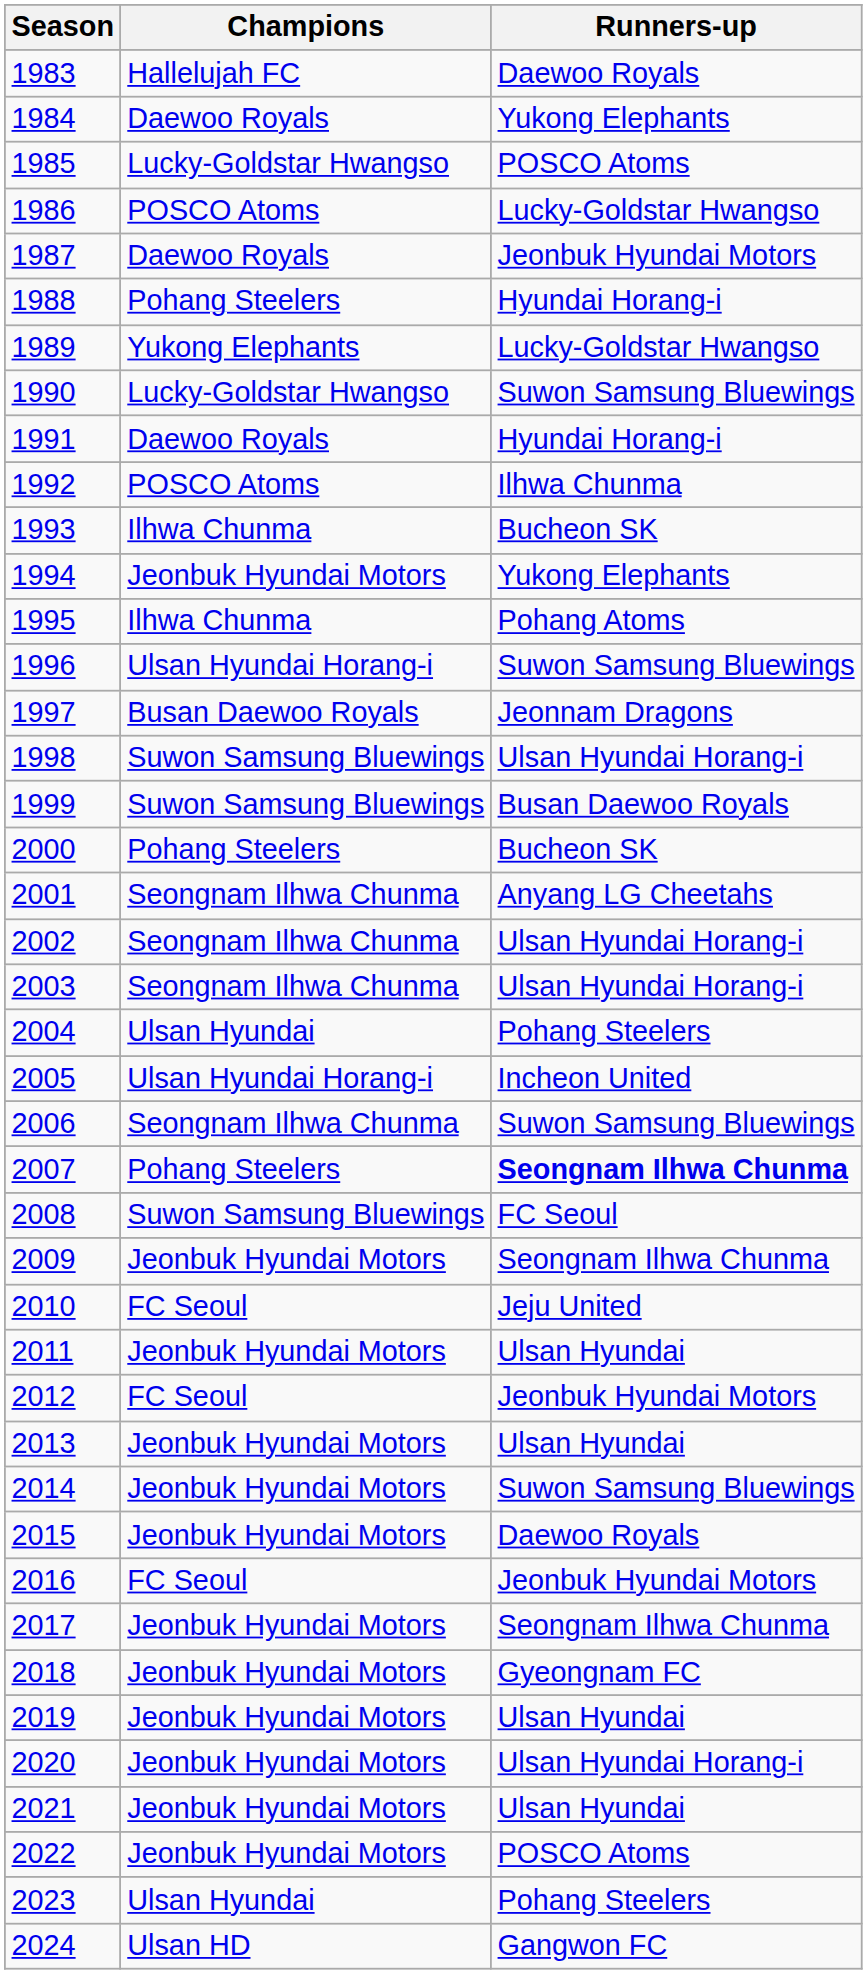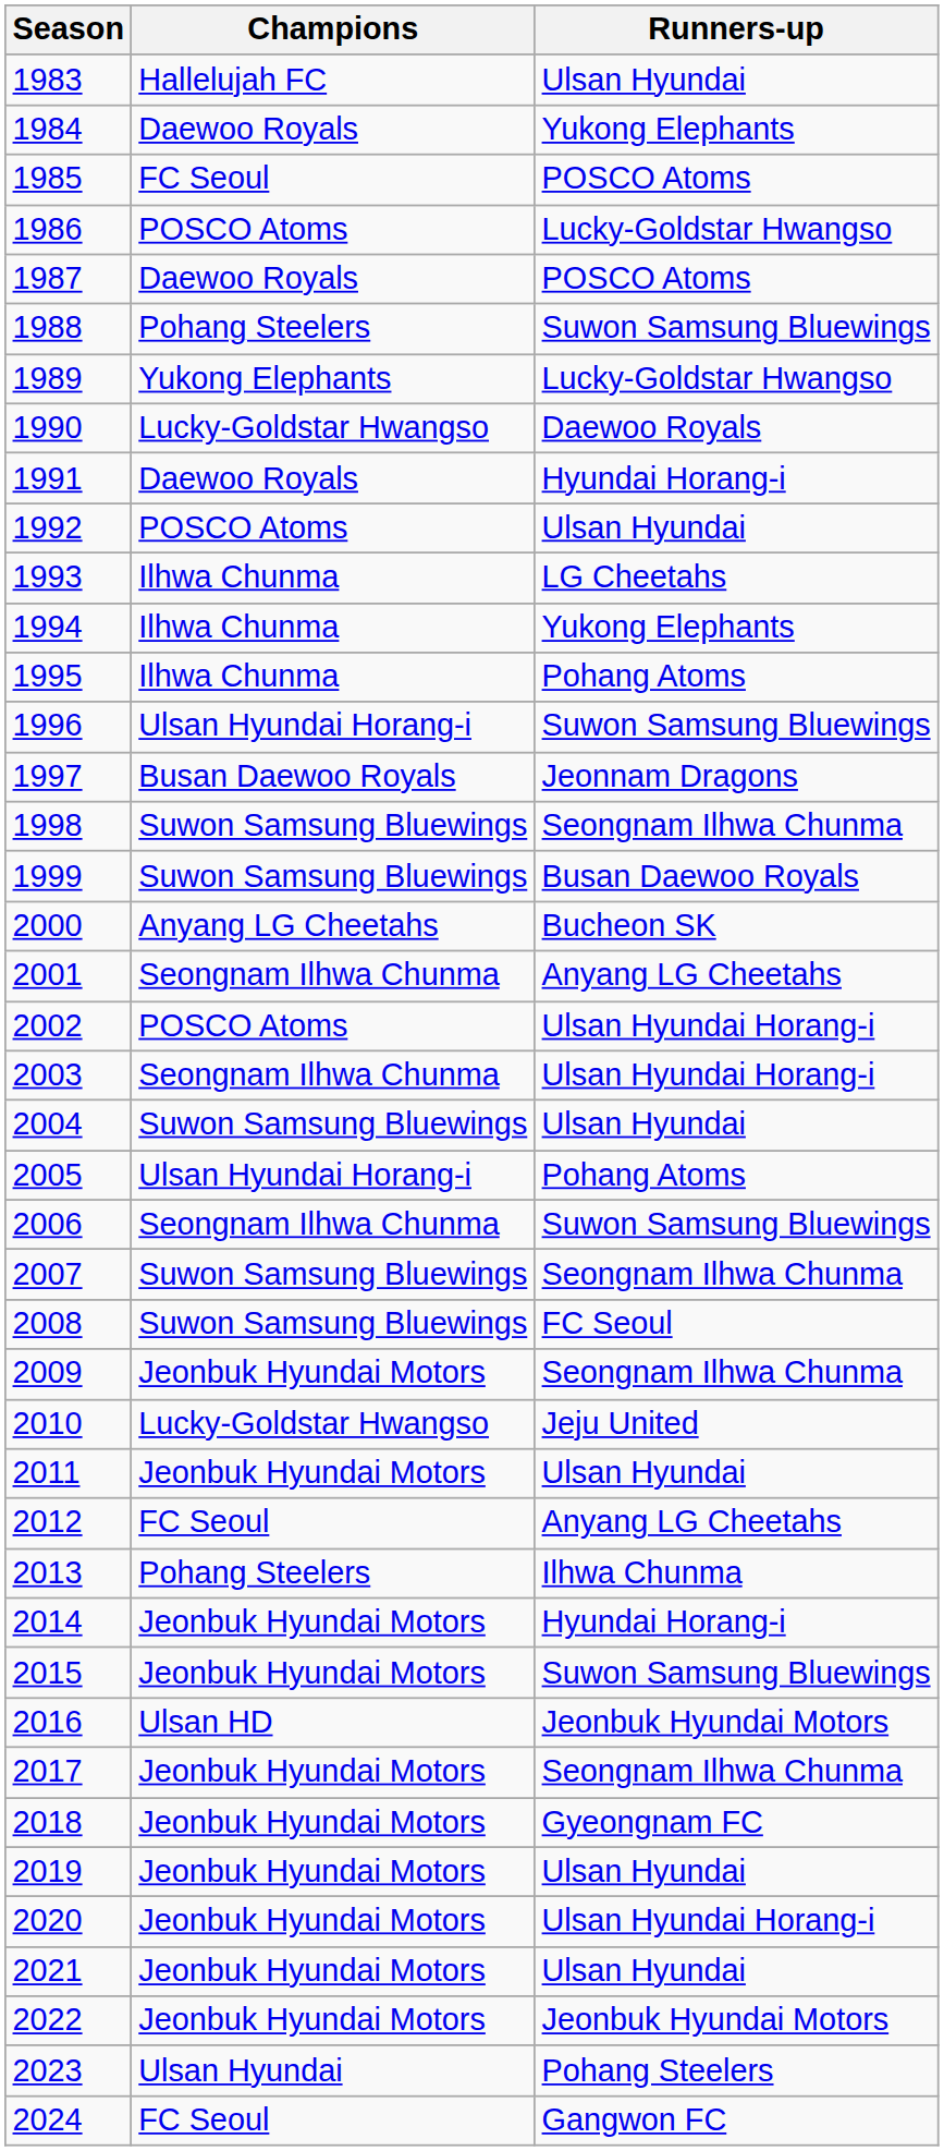1983 | Runners-up: Daewoo Royals -> Ulsan Hyundai
1985 | Champions: Lucky-Goldstar Hwangso -> FC Seoul
1987 | Runners-up: Jeonbuk Hyundai Motors -> POSCO Atoms
1988 | Runners-up: Hyundai Horang-i -> Suwon Samsung Bluewings
1990 | Runners-up: Suwon Samsung Bluewings -> Daewoo Royals
1992 | Runners-up: Ilhwa Chunma -> Ulsan Hyundai
1993 | Runners-up: Bucheon SK -> LG Cheetahs
1994 | Champions: Jeonbuk Hyundai Motors -> Ilhwa Chunma
1998 | Runners-up: Ulsan Hyundai Horang-i -> Seongnam Ilhwa Chunma
2000 | Champions: Pohang Steelers -> Anyang LG Cheetahs
2002 | Champions: Seongnam Ilhwa Chunma -> POSCO Atoms
2004 | Champions: Ulsan Hyundai -> Suwon Samsung Bluewings
2004 | Runners-up: Pohang Steelers -> Ulsan Hyundai
2005 | Runners-up: Incheon United -> Pohang Atoms
2007 | Champions: Pohang Steelers -> Suwon Samsung Bluewings
2007 | Runners-up: bold -> normal
2010 | Champions: FC Seoul -> Lucky-Goldstar Hwangso
2012 | Runners-up: Jeonbuk Hyundai Motors -> Anyang LG Cheetahs
2013 | Champions: Jeonbuk Hyundai Motors -> Pohang Steelers
2013 | Runners-up: Ulsan Hyundai -> Ilhwa Chunma
2014 | Runners-up: Suwon Samsung Bluewings -> Hyundai Horang-i
2015 | Runners-up: Daewoo Royals -> Suwon Samsung Bluewings
2016 | Champions: FC Seoul -> Ulsan HD
2022 | Runners-up: POSCO Atoms -> Jeonbuk Hyundai Motors
2024 | Champions: Ulsan HD -> FC Seoul
